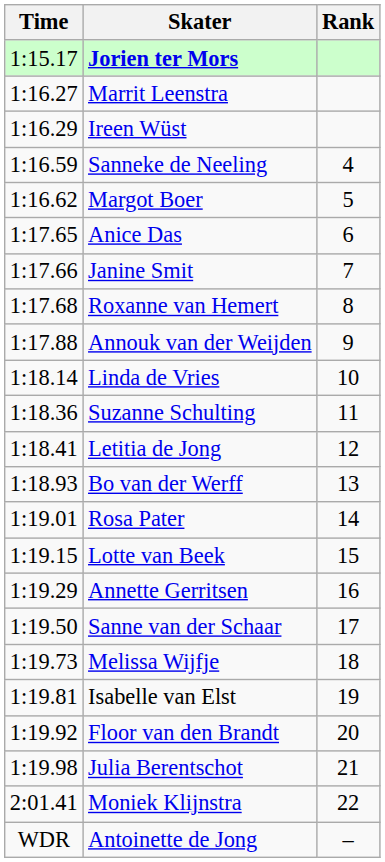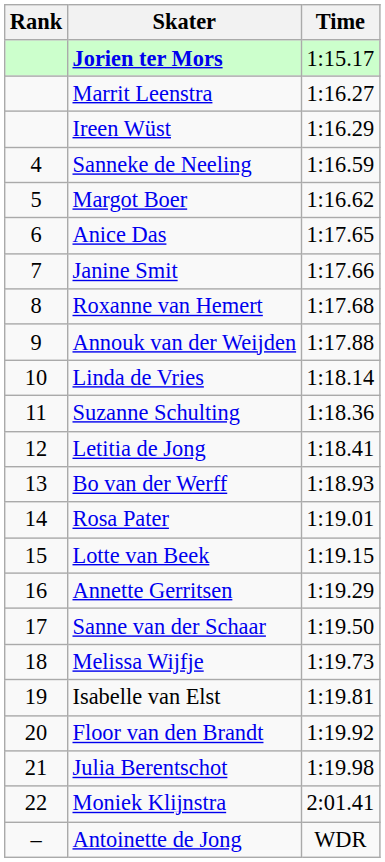columns swapped: Rank <-> Time
